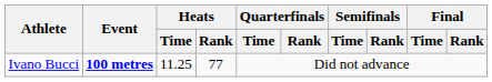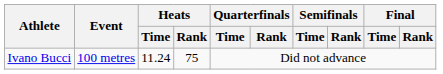Ivano Bucci | Event: bold -> normal
Ivano Bucci | Heats / Time: 11.25 -> 11.24
Ivano Bucci | Heats / Rank: 77 -> 75
